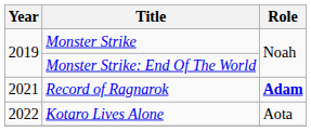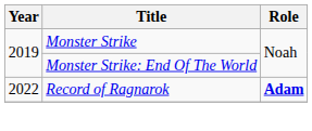Record of Ragnarok | Year: 2021 -> 2022
- row: 2022 | Kotaro Lives Alone | Aota
